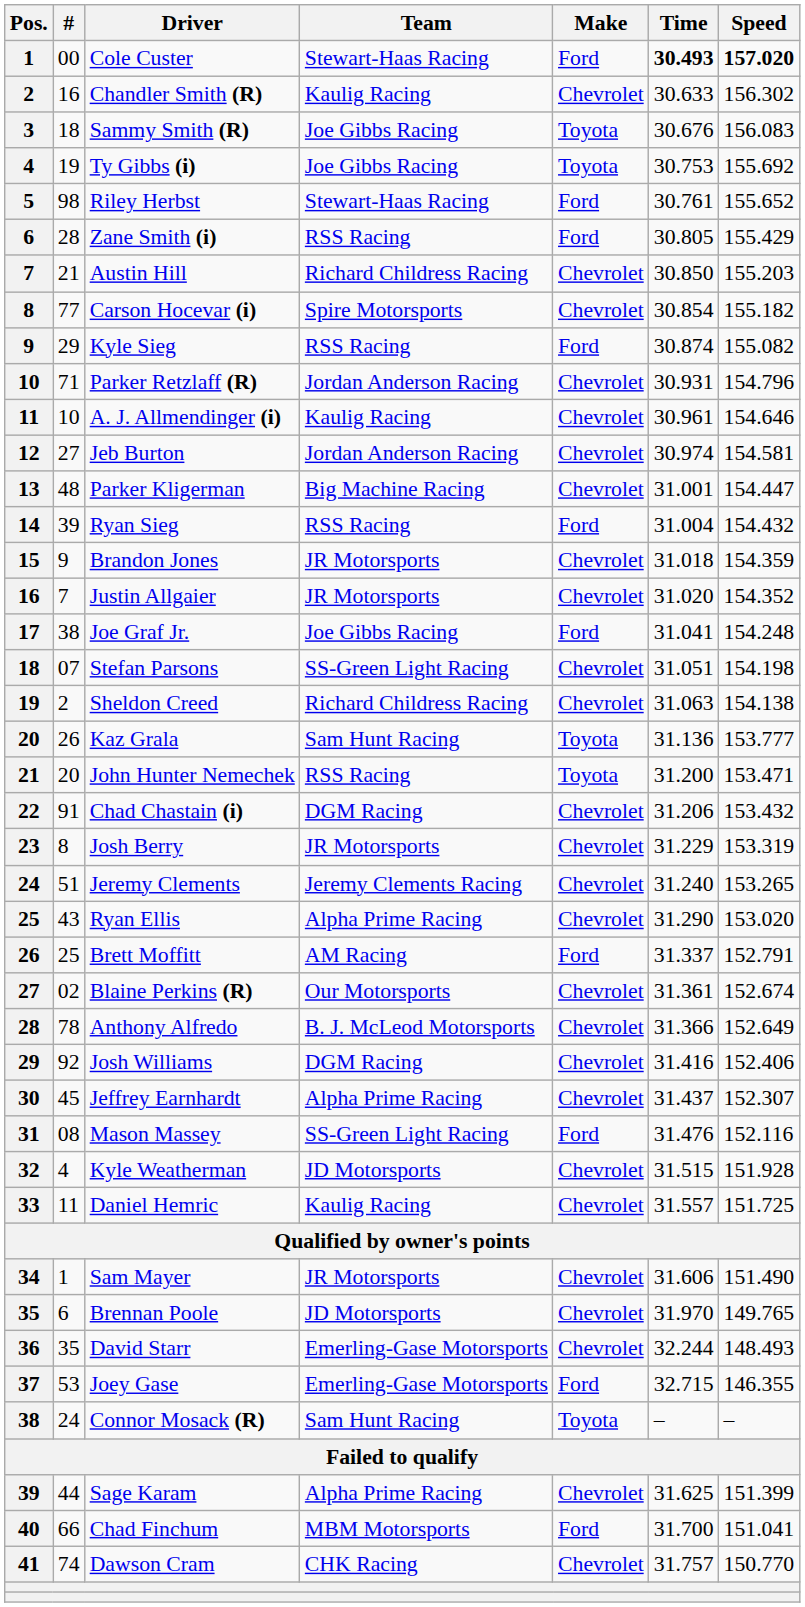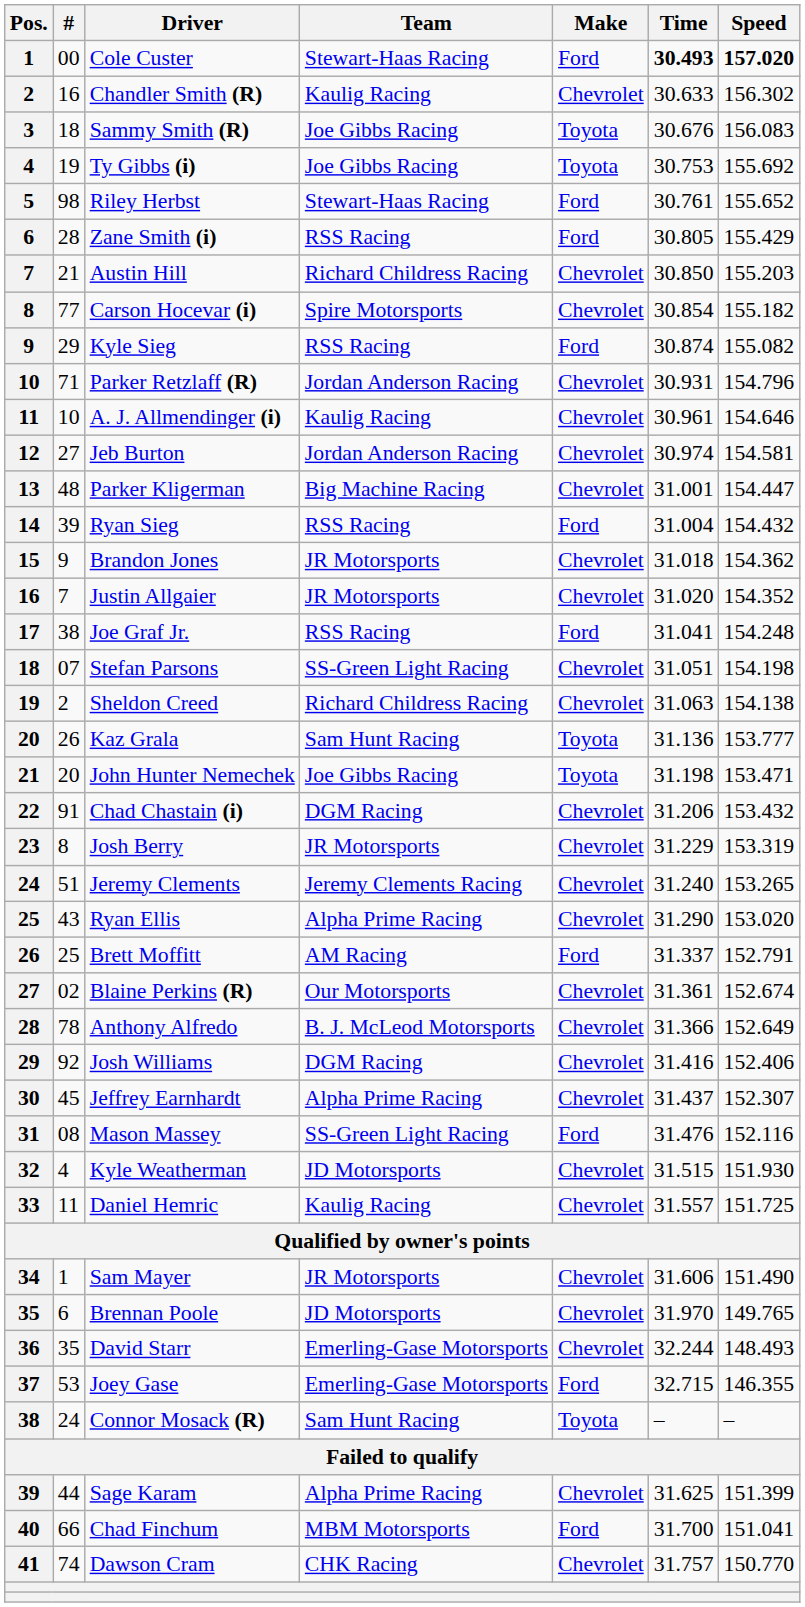Brandon Jones | Speed: 154.359 -> 154.362
Joe Graf Jr. | Team: Joe Gibbs Racing -> RSS Racing
John Hunter Nemechek | Team: RSS Racing -> Joe Gibbs Racing
John Hunter Nemechek | Time: 31.200 -> 31.198
Kyle Weatherman | Speed: 151.928 -> 151.930
